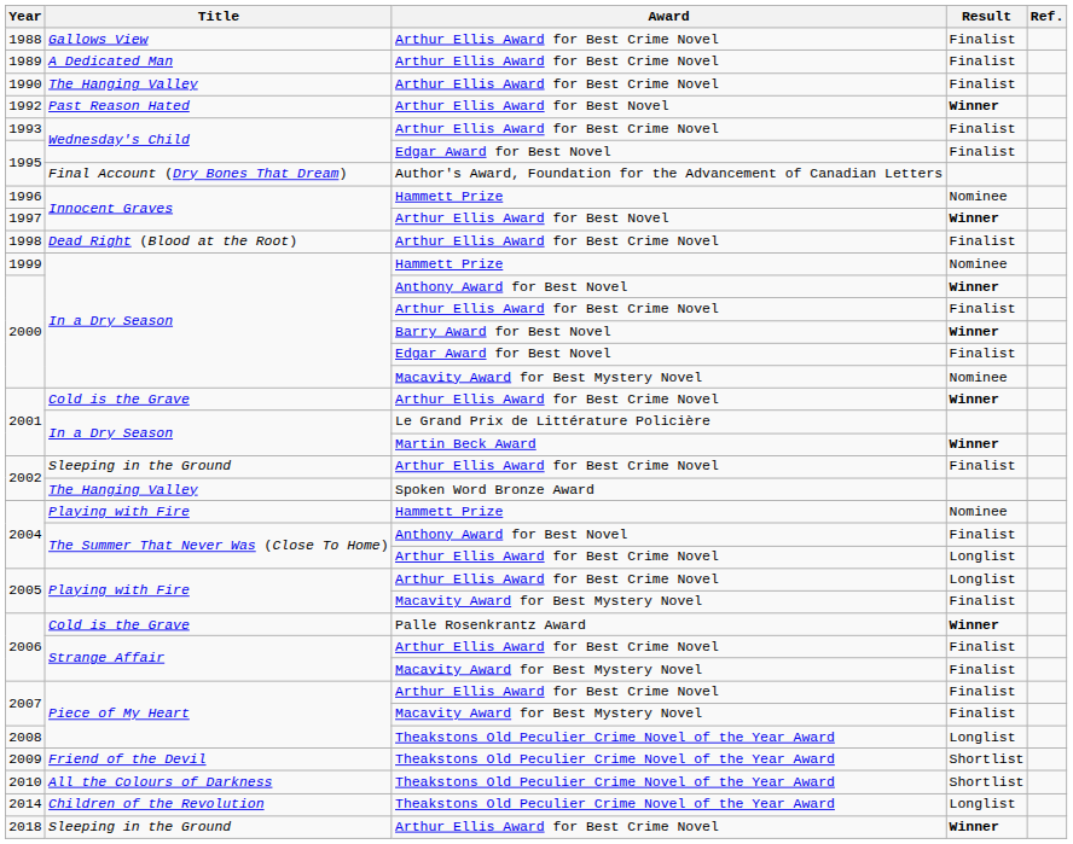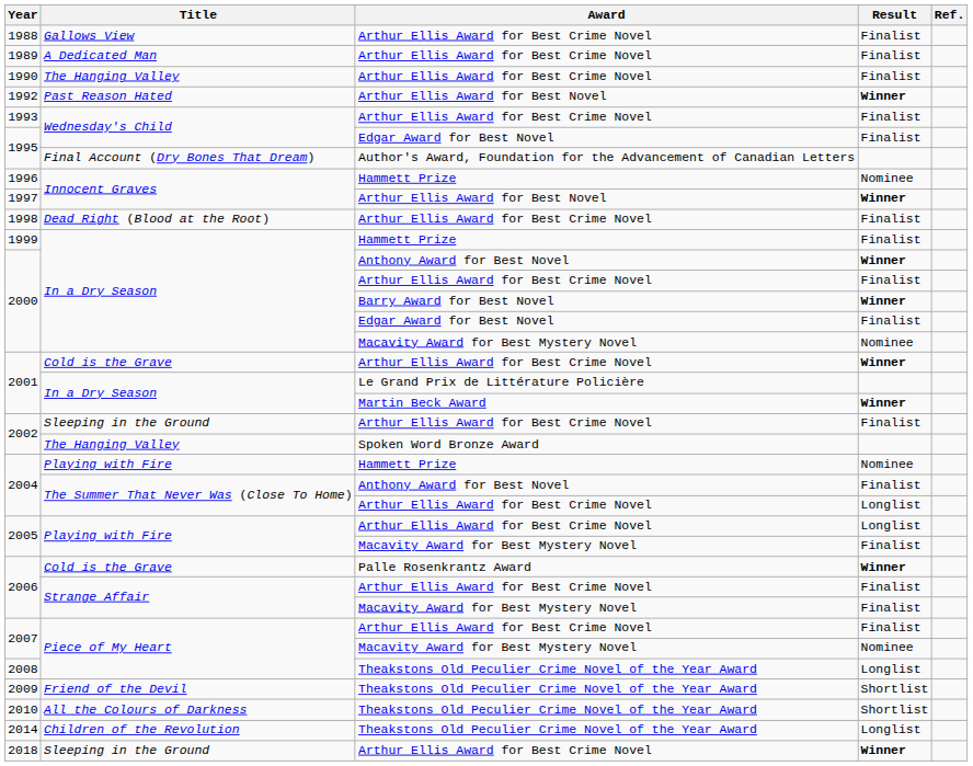1999 | Result: Nominee -> Finalist
2007 / Macavity Award for Best Mystery Novel | Result: Finalist -> Nominee
